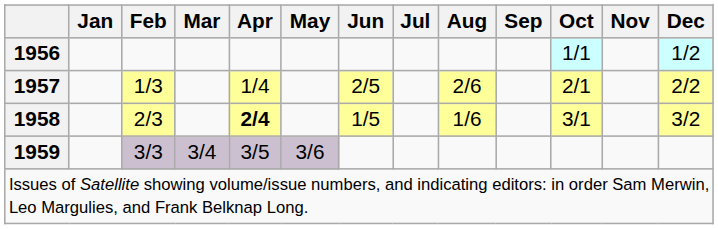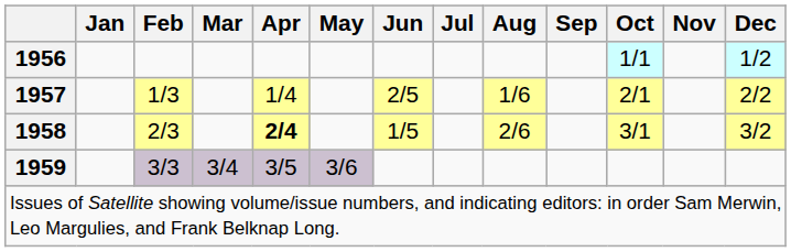1957 | Aug: 2/6 -> 1/6
1958 | Aug: 1/6 -> 2/6
